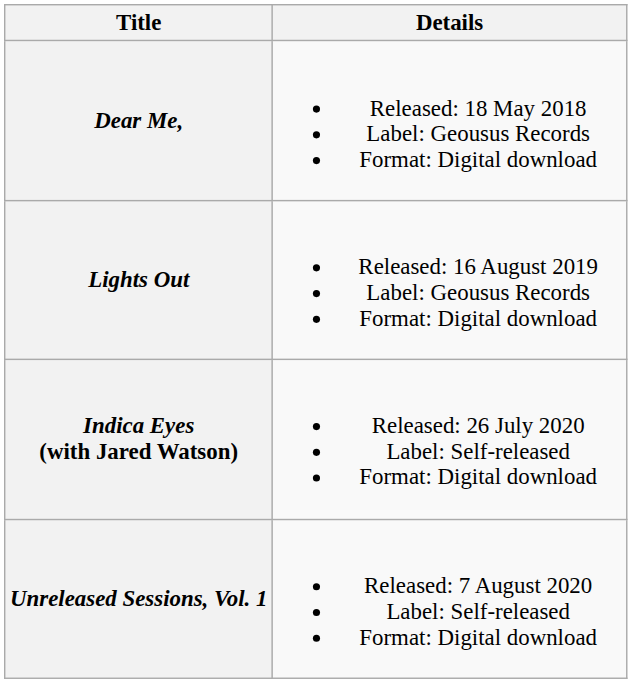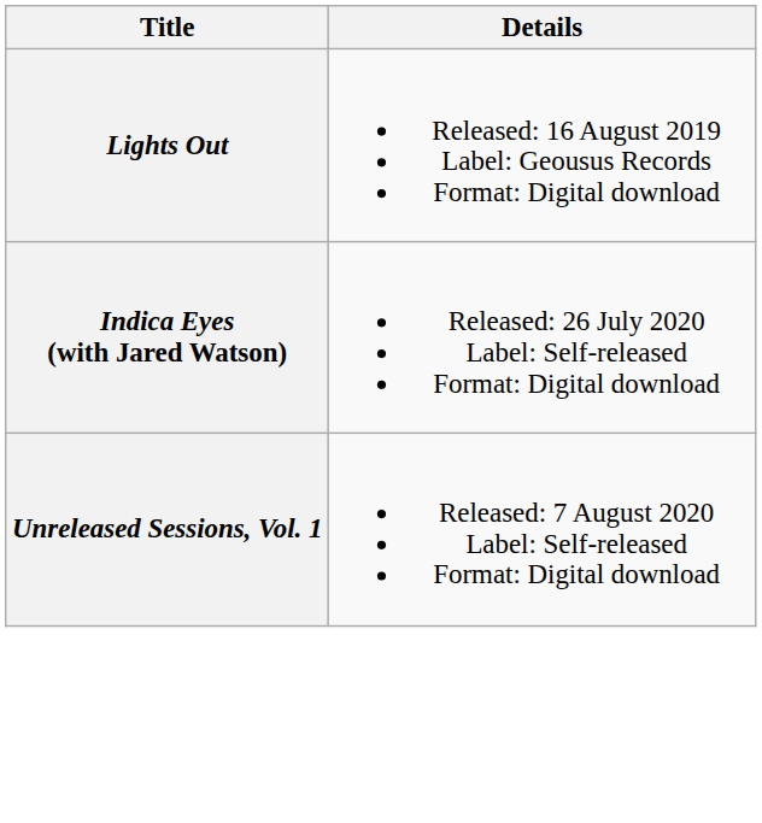- row: Dear Me, | Released: 18 May 2018 Label: Geousus Records Format: Digital download
